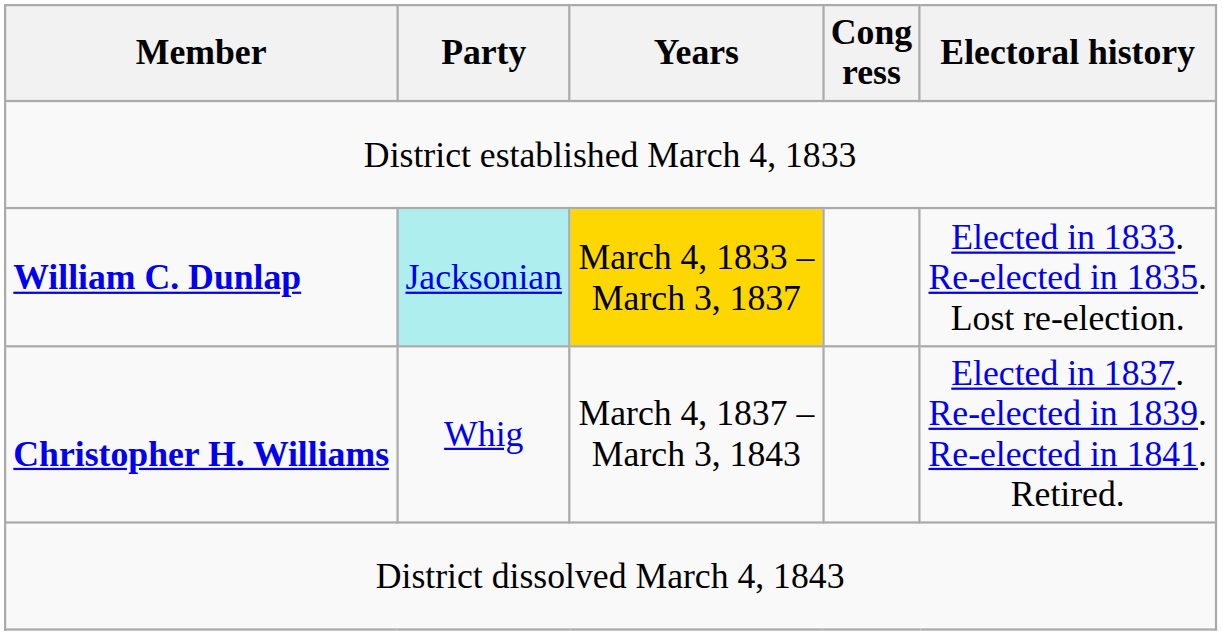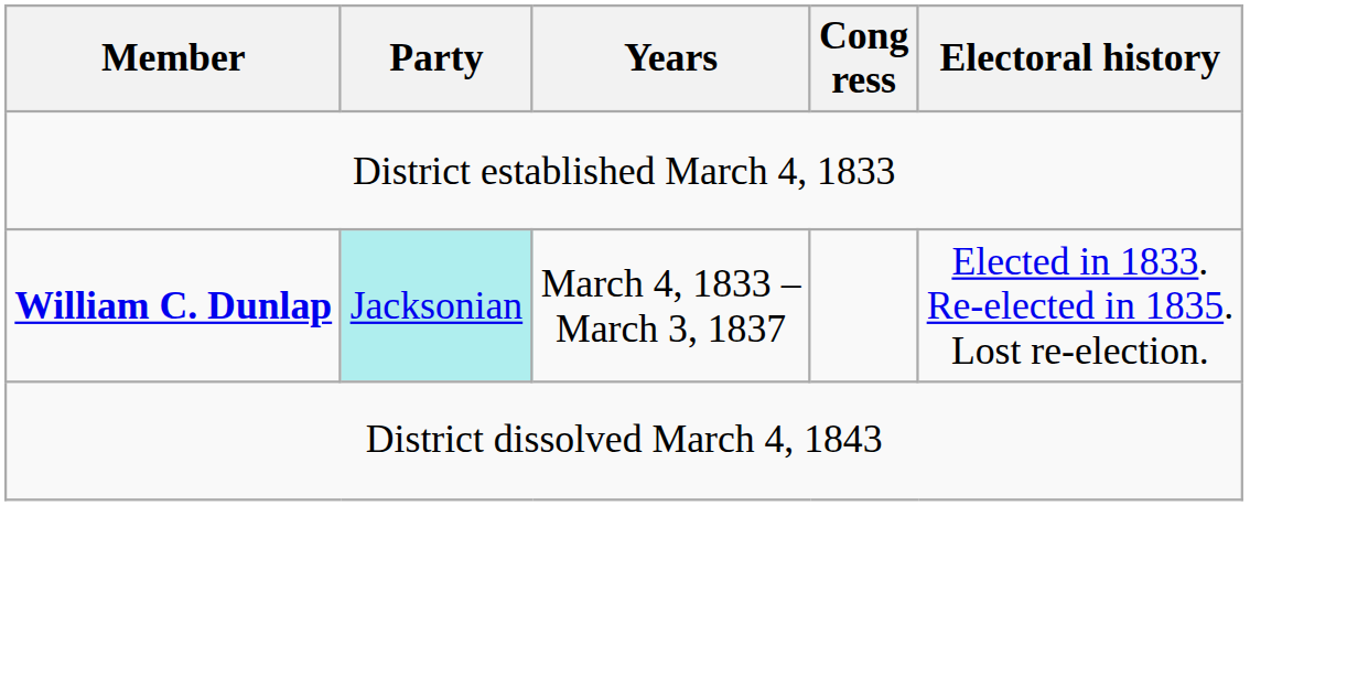William C. Dunlap | Years: gold background -> no background
- row: Christopher H. Williams | Whig | March 4, 1837 – March 3, 1843 | Elected in 1837. Re-elected in 1839. Re-elected in 1841. Retired.
